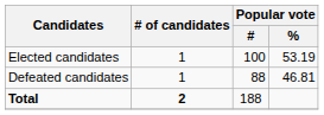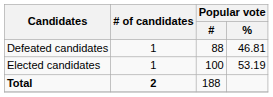rows swapped: Elected candidates <-> Defeated candidates
